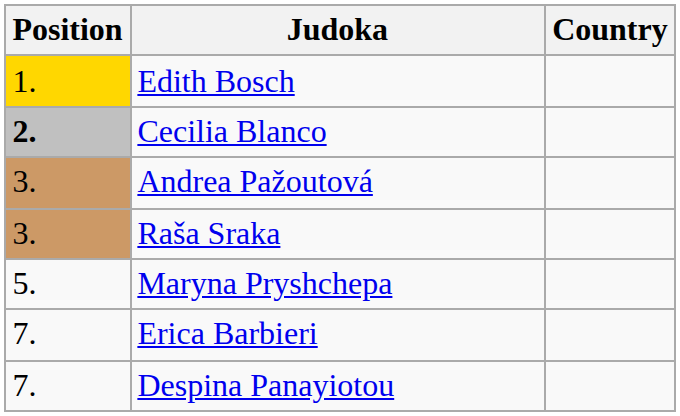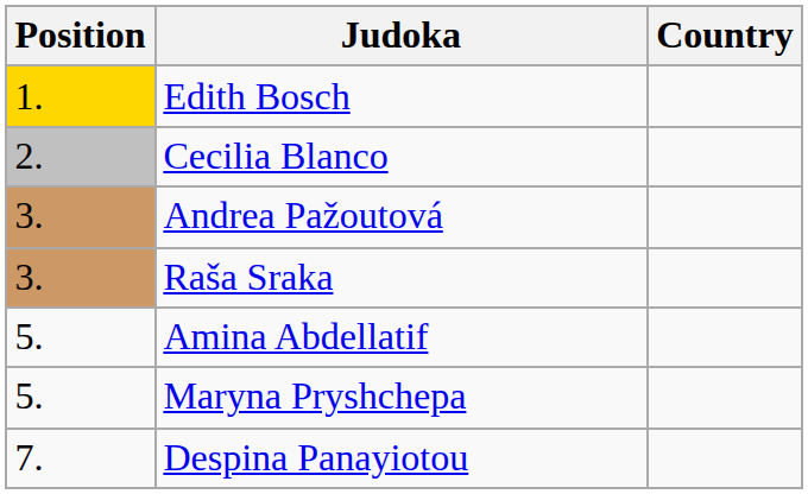Cecilia Blanco | Position: bold -> normal
+ row: 5. | Amina Abdellatif
- row: 7. | Erica Barbieri
